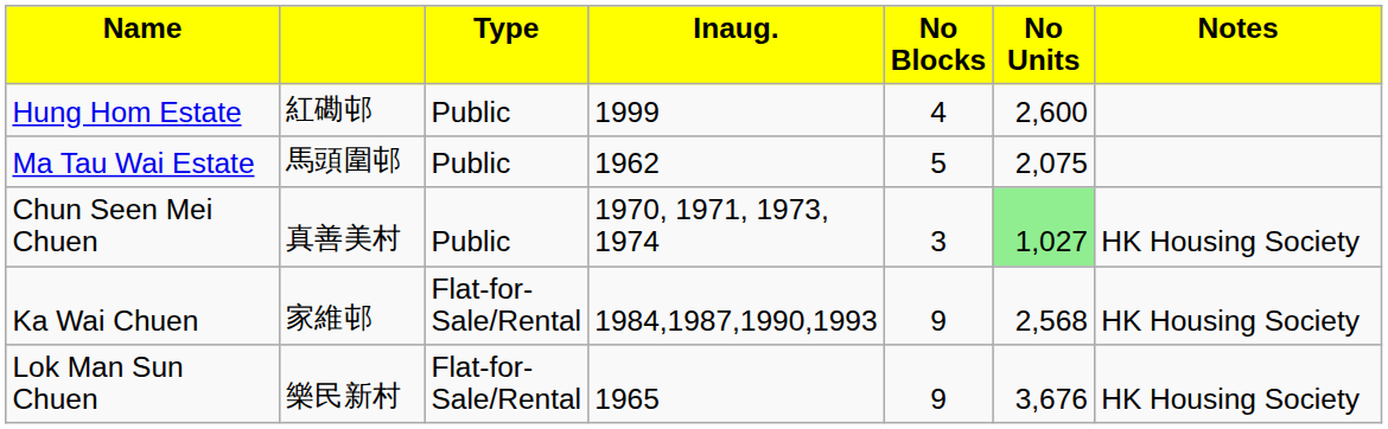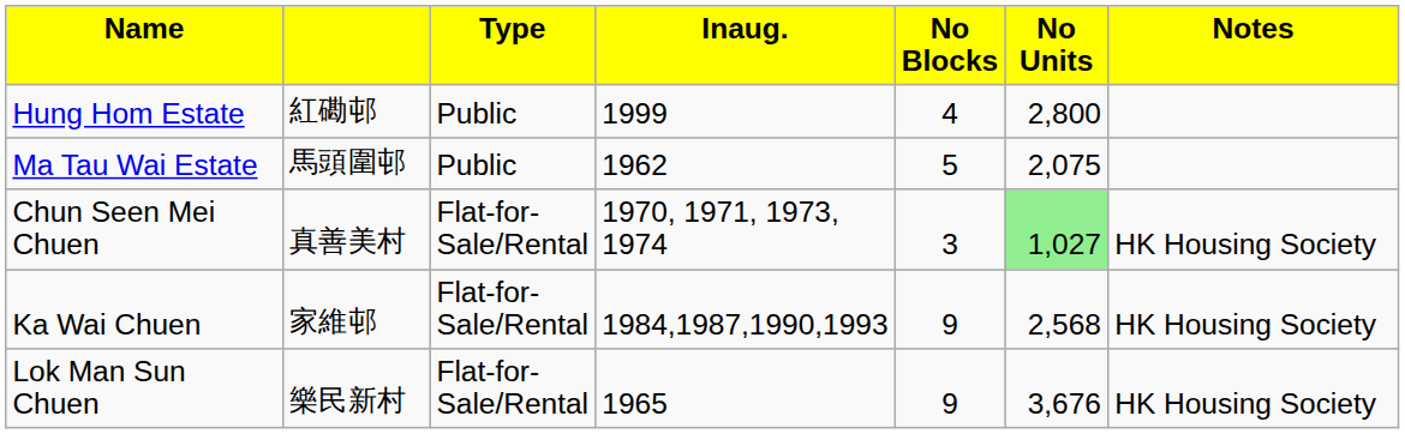Hung Hom Estate | column 6: 2,600 -> 2,800
Chun Seen Mei Chuen | column 3: Public -> Flat-for-Sale/Rental
